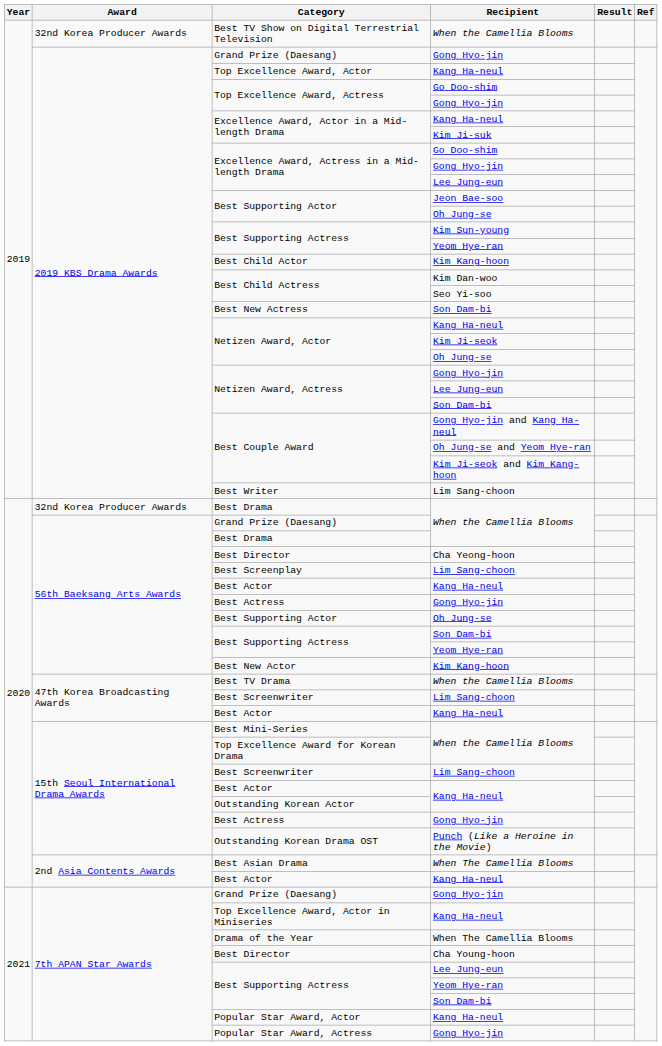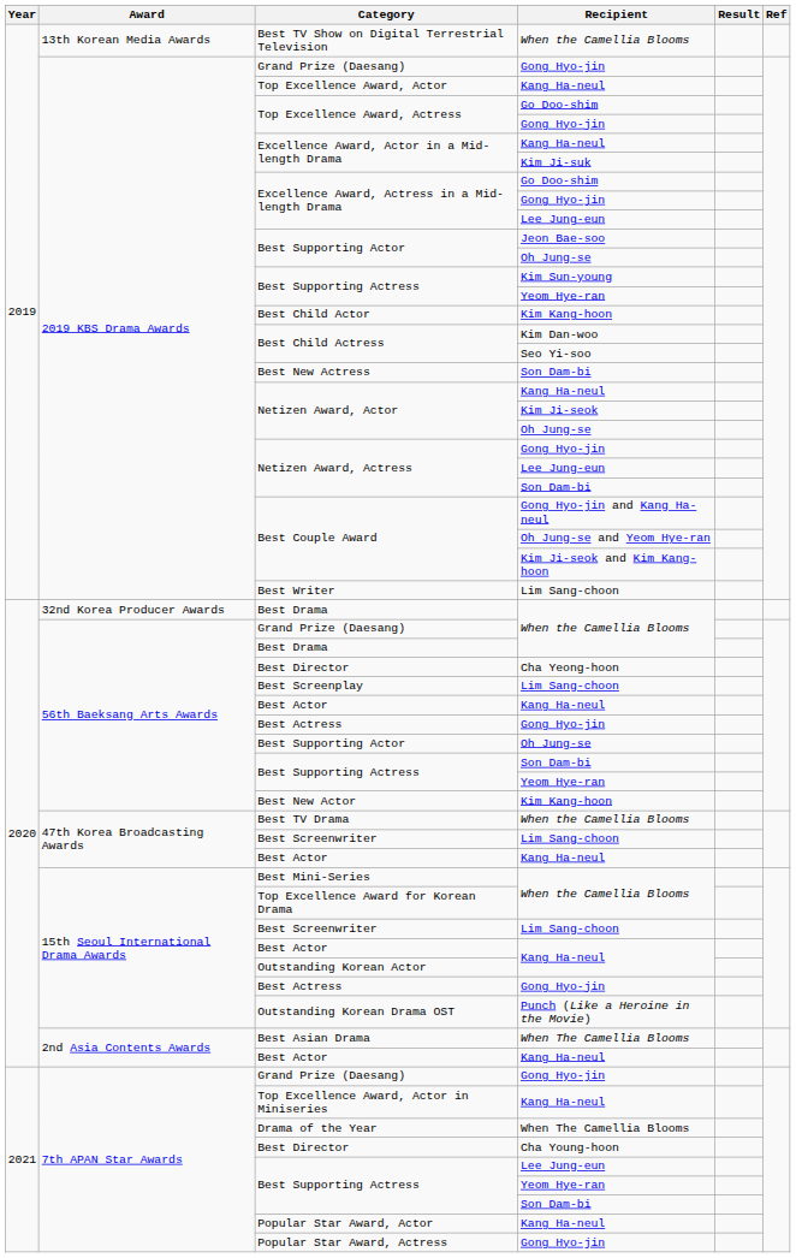Best TV Show on Digital Terrestrial Television | Award: 32nd Korea Producer Awards -> 13th Korean Media Awards
